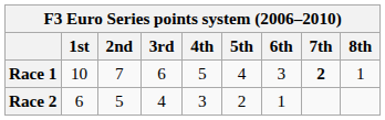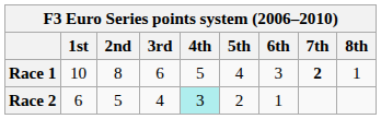Race 1 | 2nd: 7 -> 8
Race 2 | 4th: no background -> paleturquoise background
